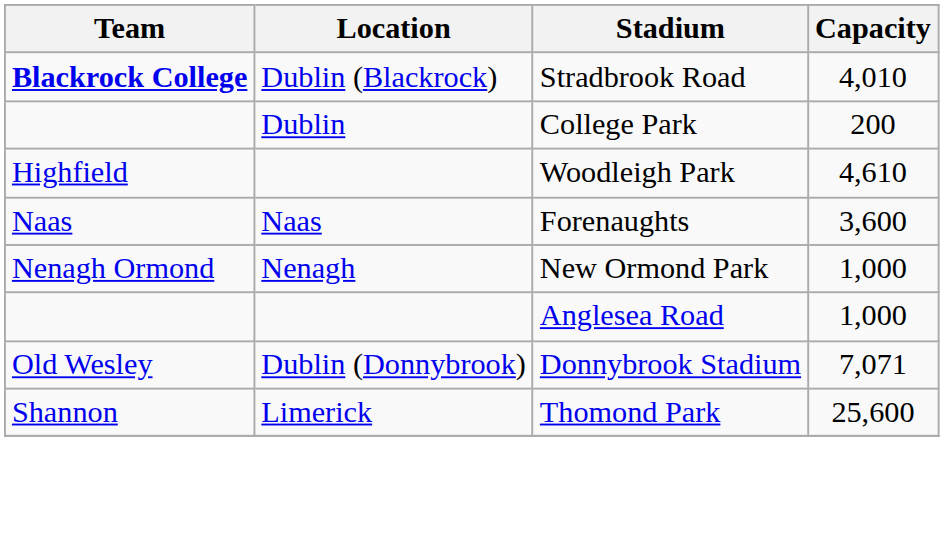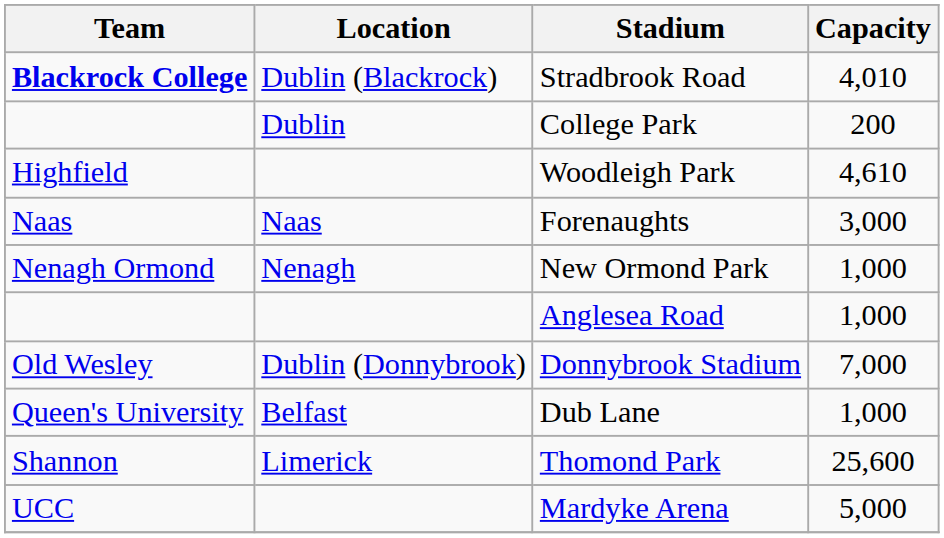Forenaughts | Capacity: 3,600 -> 3,000
Donnybrook Stadium | Capacity: 7,071 -> 7,000
+ row: Queen's University | Belfast | Dub Lane | 1,000
+ row: UCC | Mardyke Arena | 5,000
